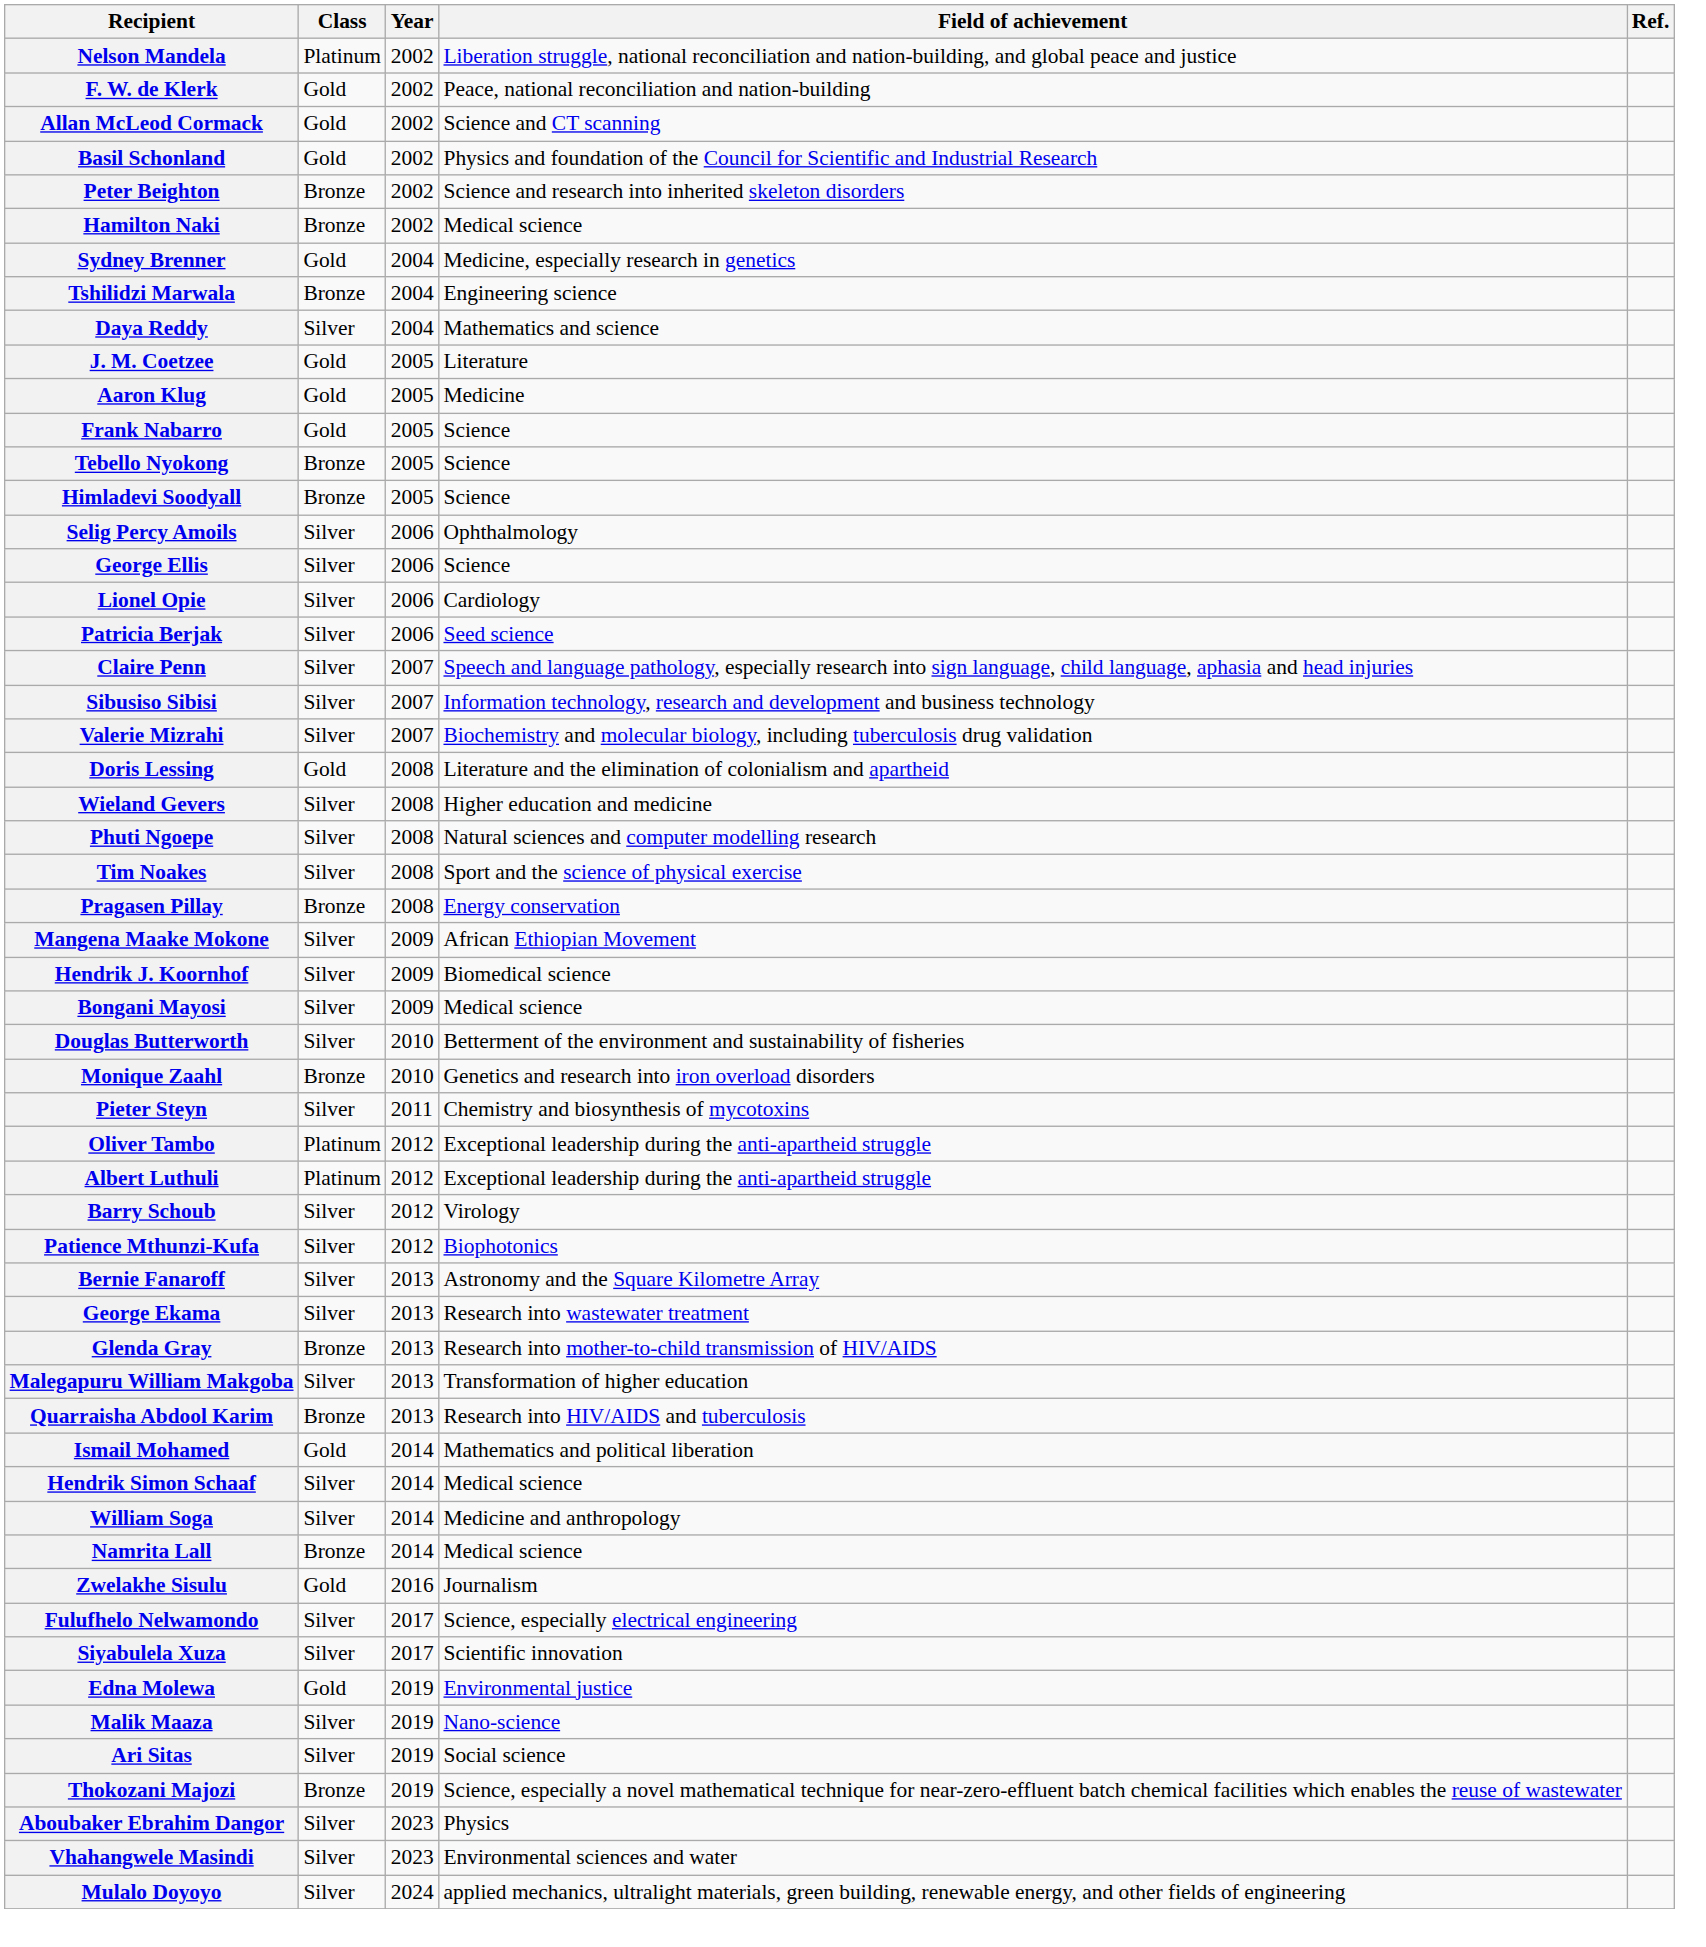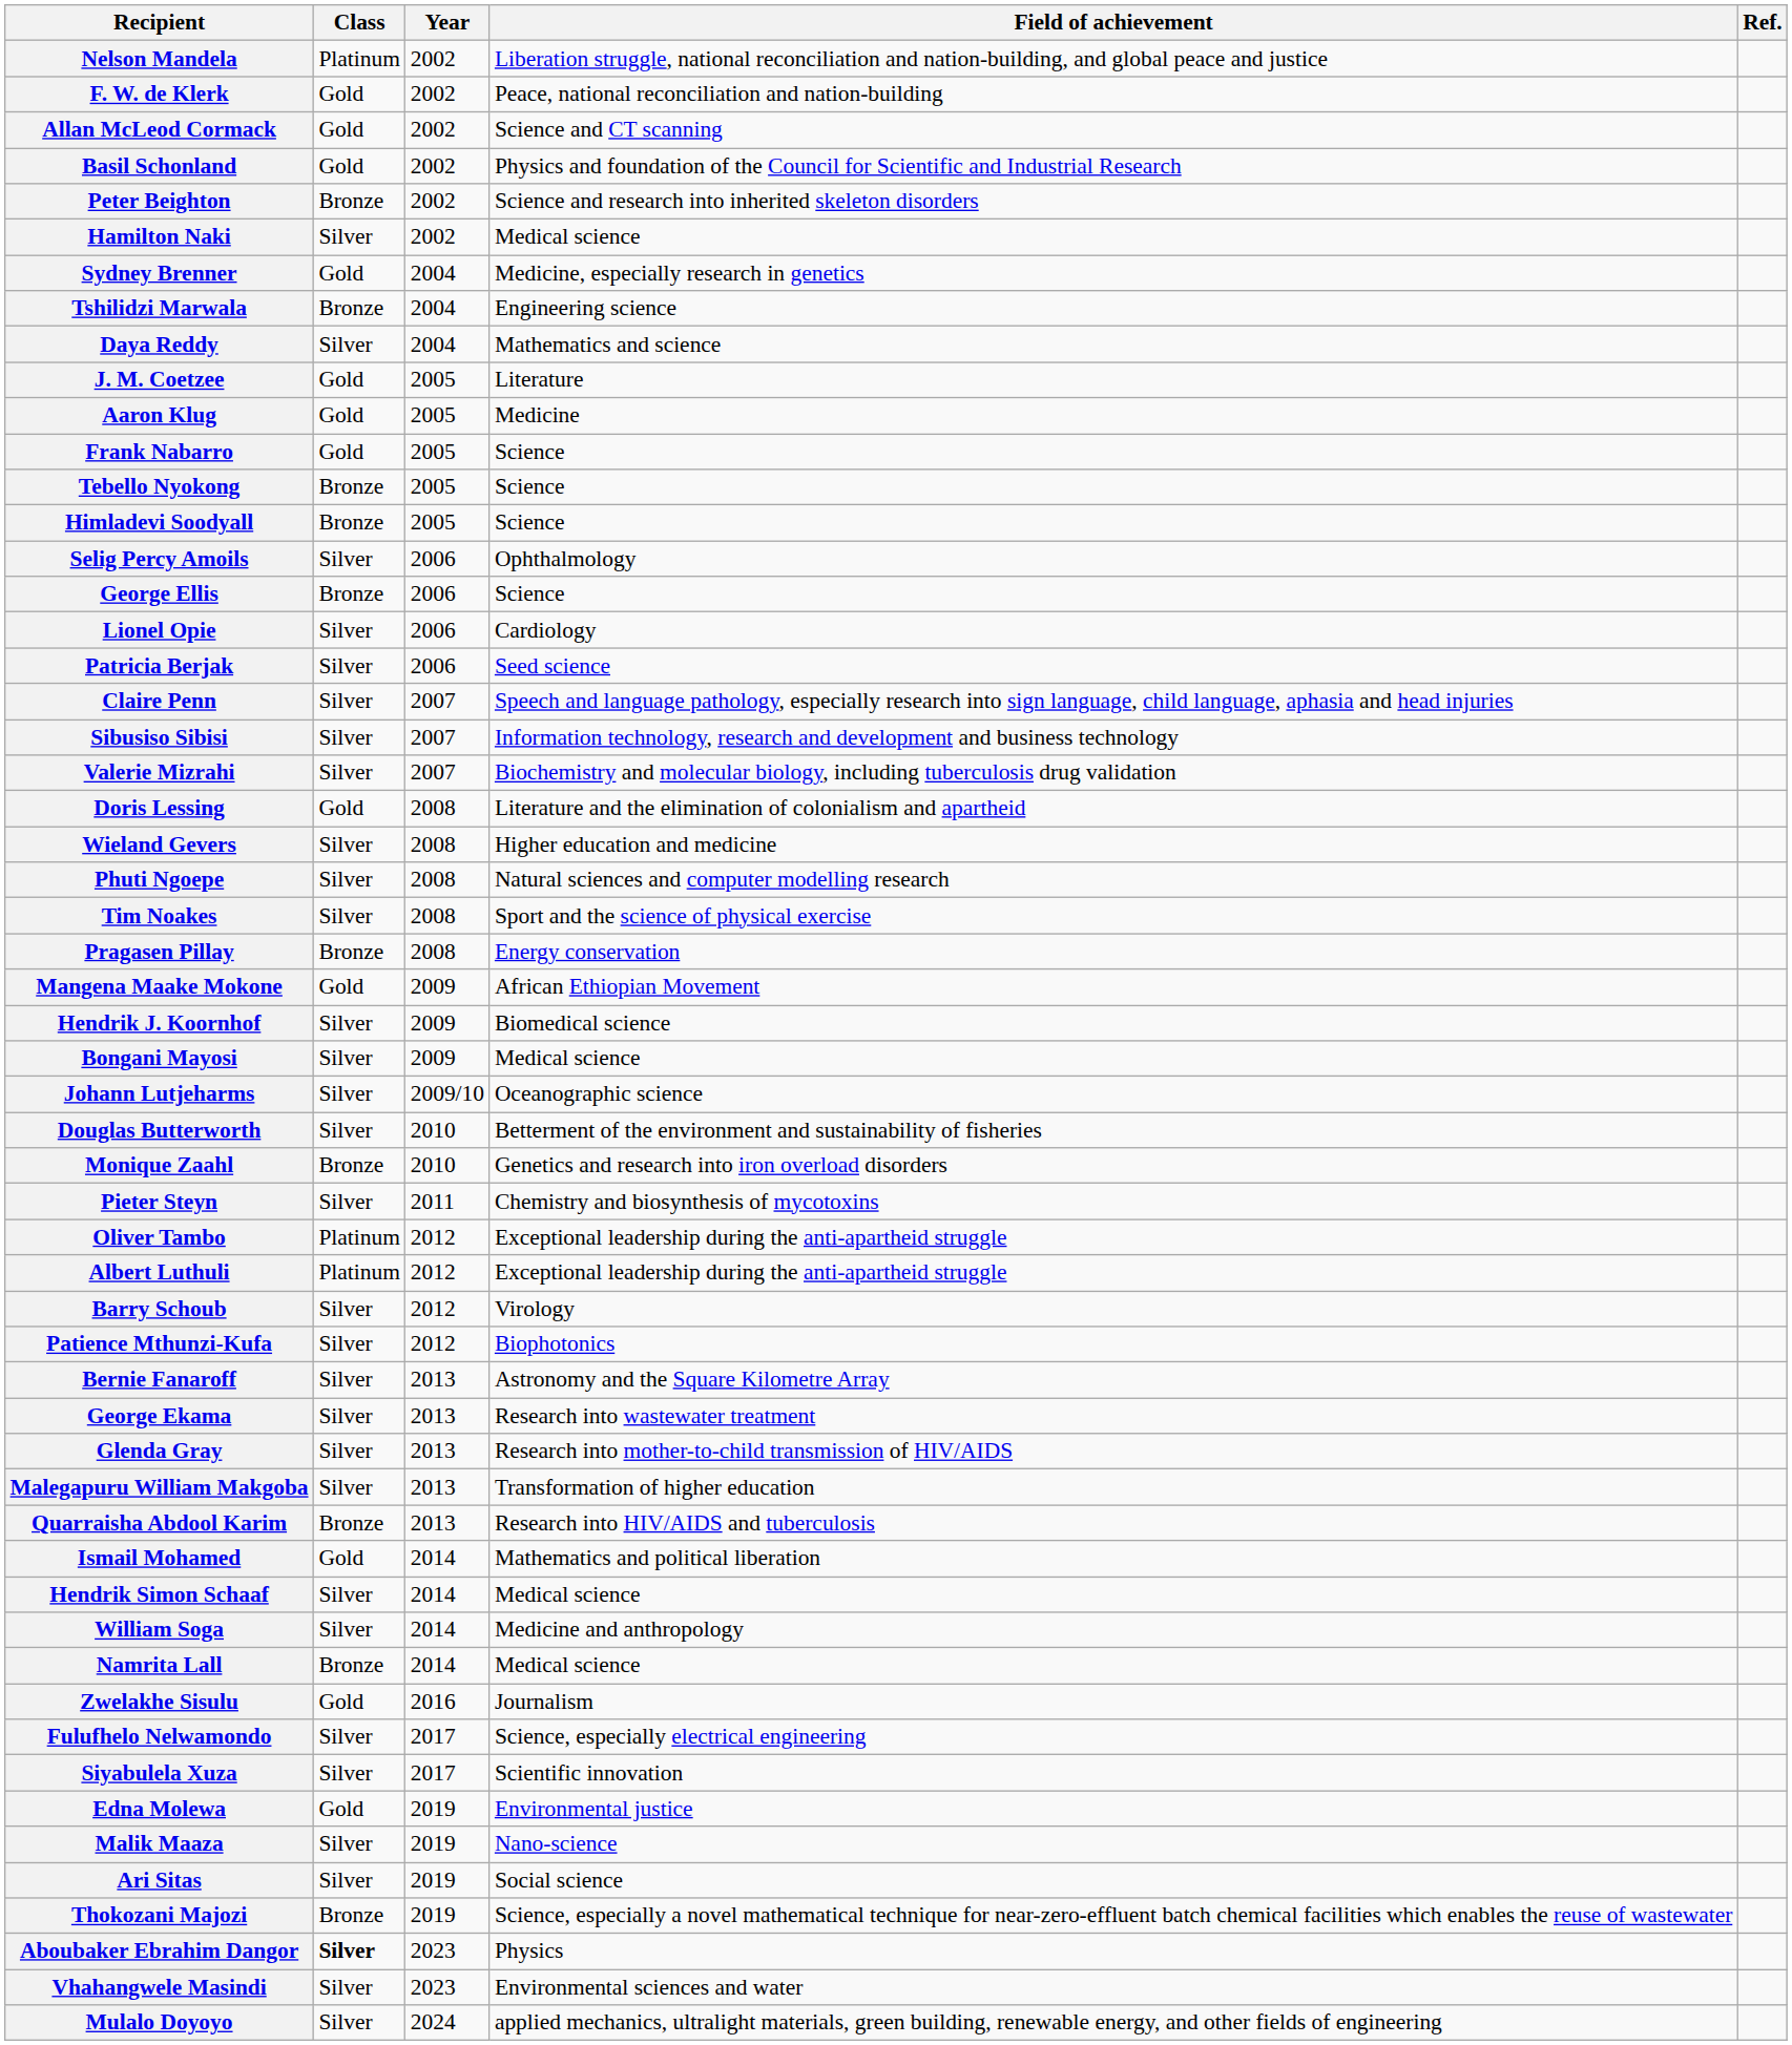Hamilton Naki | Class: Bronze -> Silver
George Ellis | Class: Silver -> Bronze
Mangena Maake Mokone | Class: Silver -> Gold
+ row: Johann Lutjeharms | Silver | 2009/10 | Oceanographic science
Glenda Gray | Class: Bronze -> Silver
Aboubaker Ebrahim Dangor | Class: normal -> bold
